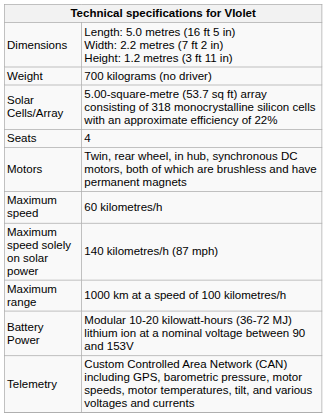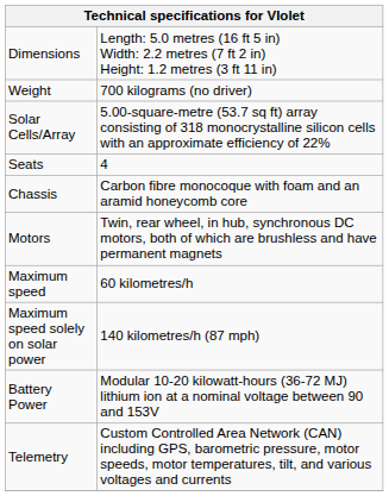+ row: Chassis | Carbon fibre monocoque with foam and an aramid honeycomb core
- row: Maximum range | 1000 km at a speed of 100 kilometres/h
